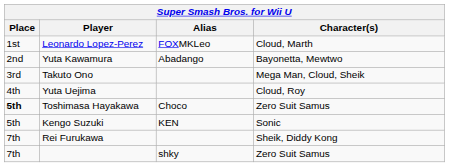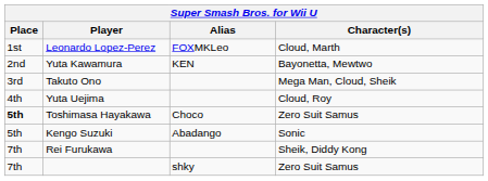Yuta Kawamura | Alias: Abadango -> KEN
Kengo Suzuki | Alias: KEN -> Abadango
